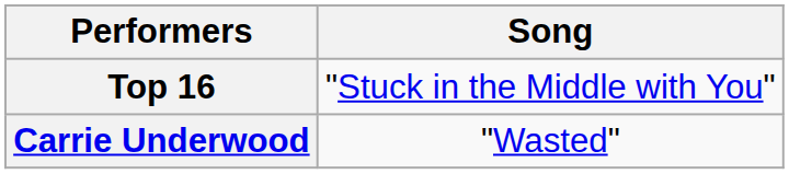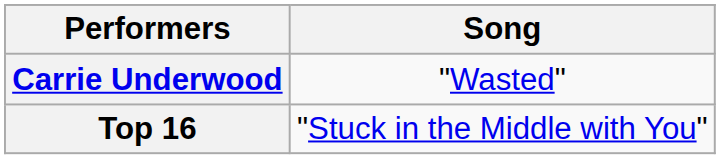rows swapped: Top 16 <-> Carrie Underwood
